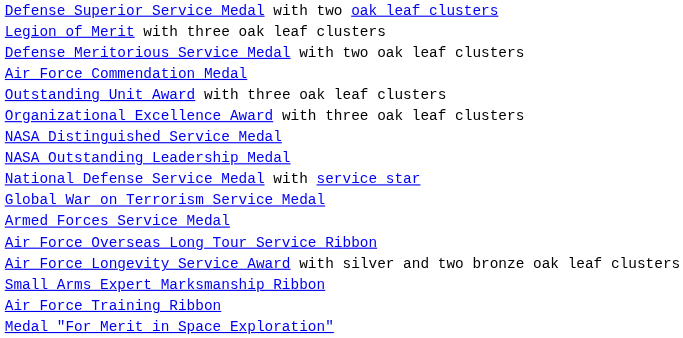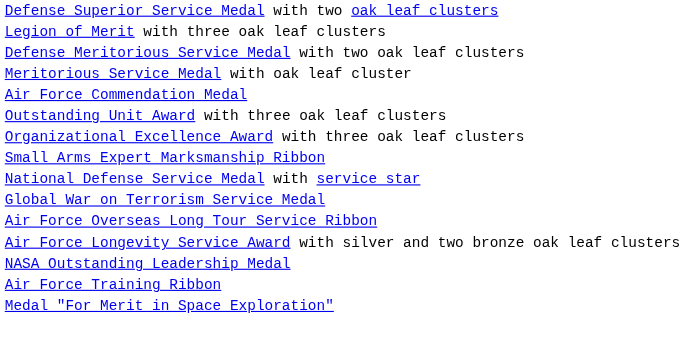+ row: Meritorious Service Medal with oak leaf cluster
- row: NASA Distinguished Service Medal
rows swapped: NASA Outstanding Leadership Medal <-> Small Arms Expert Marksmanship Ribbon
- row: Armed Forces Service Medal
